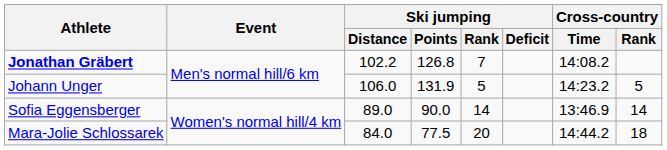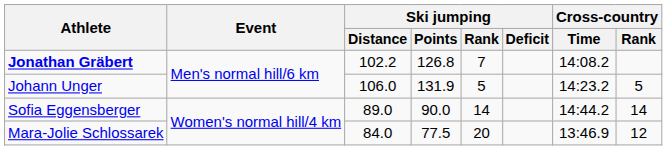Sofia Eggensberger | Cross-country / Time: 13:46.9 -> 14:44.2
Mara-Jolie Schlossarek | Cross-country / Time: 14:44.2 -> 13:46.9
Mara-Jolie Schlossarek | Cross-country / Rank: 18 -> 12
